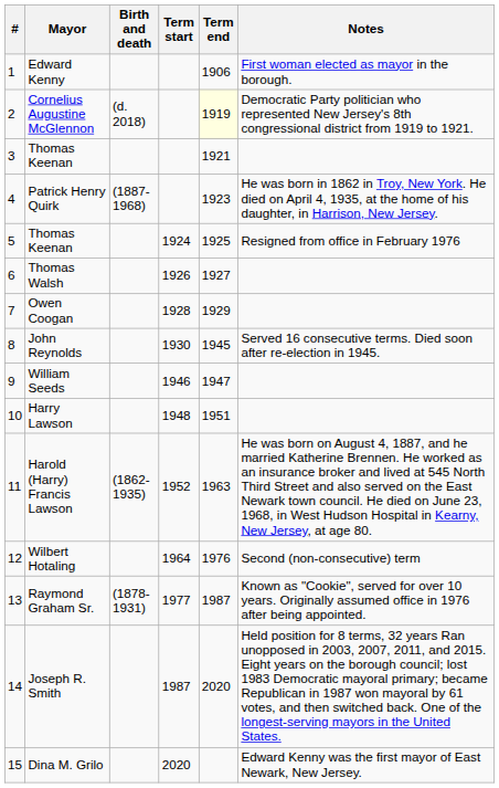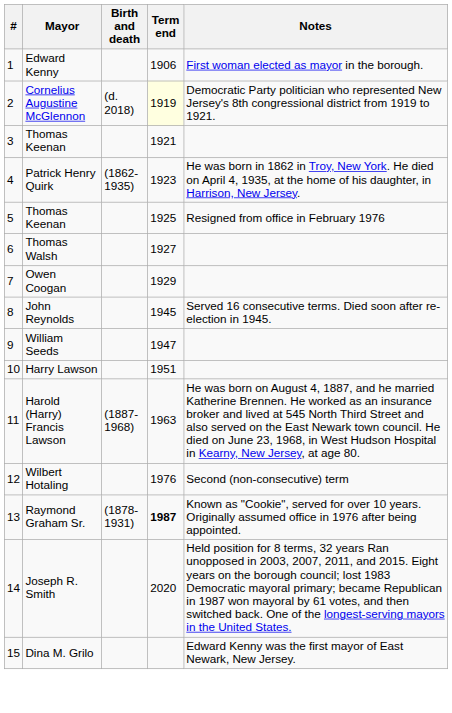- column: Term start | 1924 | 1926 | 1928 | 1930 | 1946 | 1948 | 1952 | 1964 | 1977 | 1987 | 2020
Patrick Henry Quirk | Birth and death: (1887-1968) -> (1862-1935)
Harold (Harry) Francis Lawson | Birth and death: (1862-1935) -> (1887-1968)
Raymond Graham Sr. | Term end: normal -> bold
